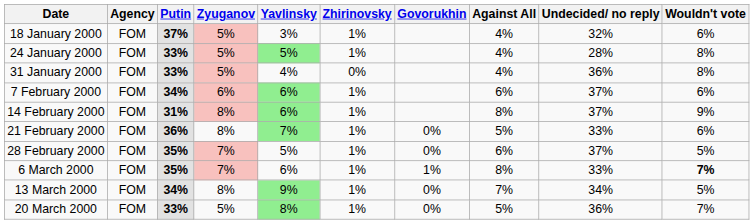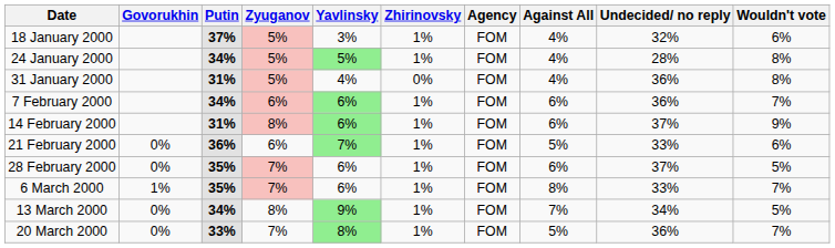columns swapped: Agency <-> Govorukhin
24 January 2000 | Putin: 33% -> 34%
31 January 2000 | Putin: 33% -> 31%
7 February 2000 | Undecided/ no reply: 37% -> 36%
7 February 2000 | Wouldn't vote: 6% -> 7%
14 February 2000 | Against All: 8% -> 6%
21 February 2000 | Zyuganov: 8% -> 6%
28 February 2000 | Yavlinsky: 5% -> 6%
6 March 2000 | Wouldn't vote: bold -> normal
20 March 2000 | Zyuganov: 5% -> 7%
